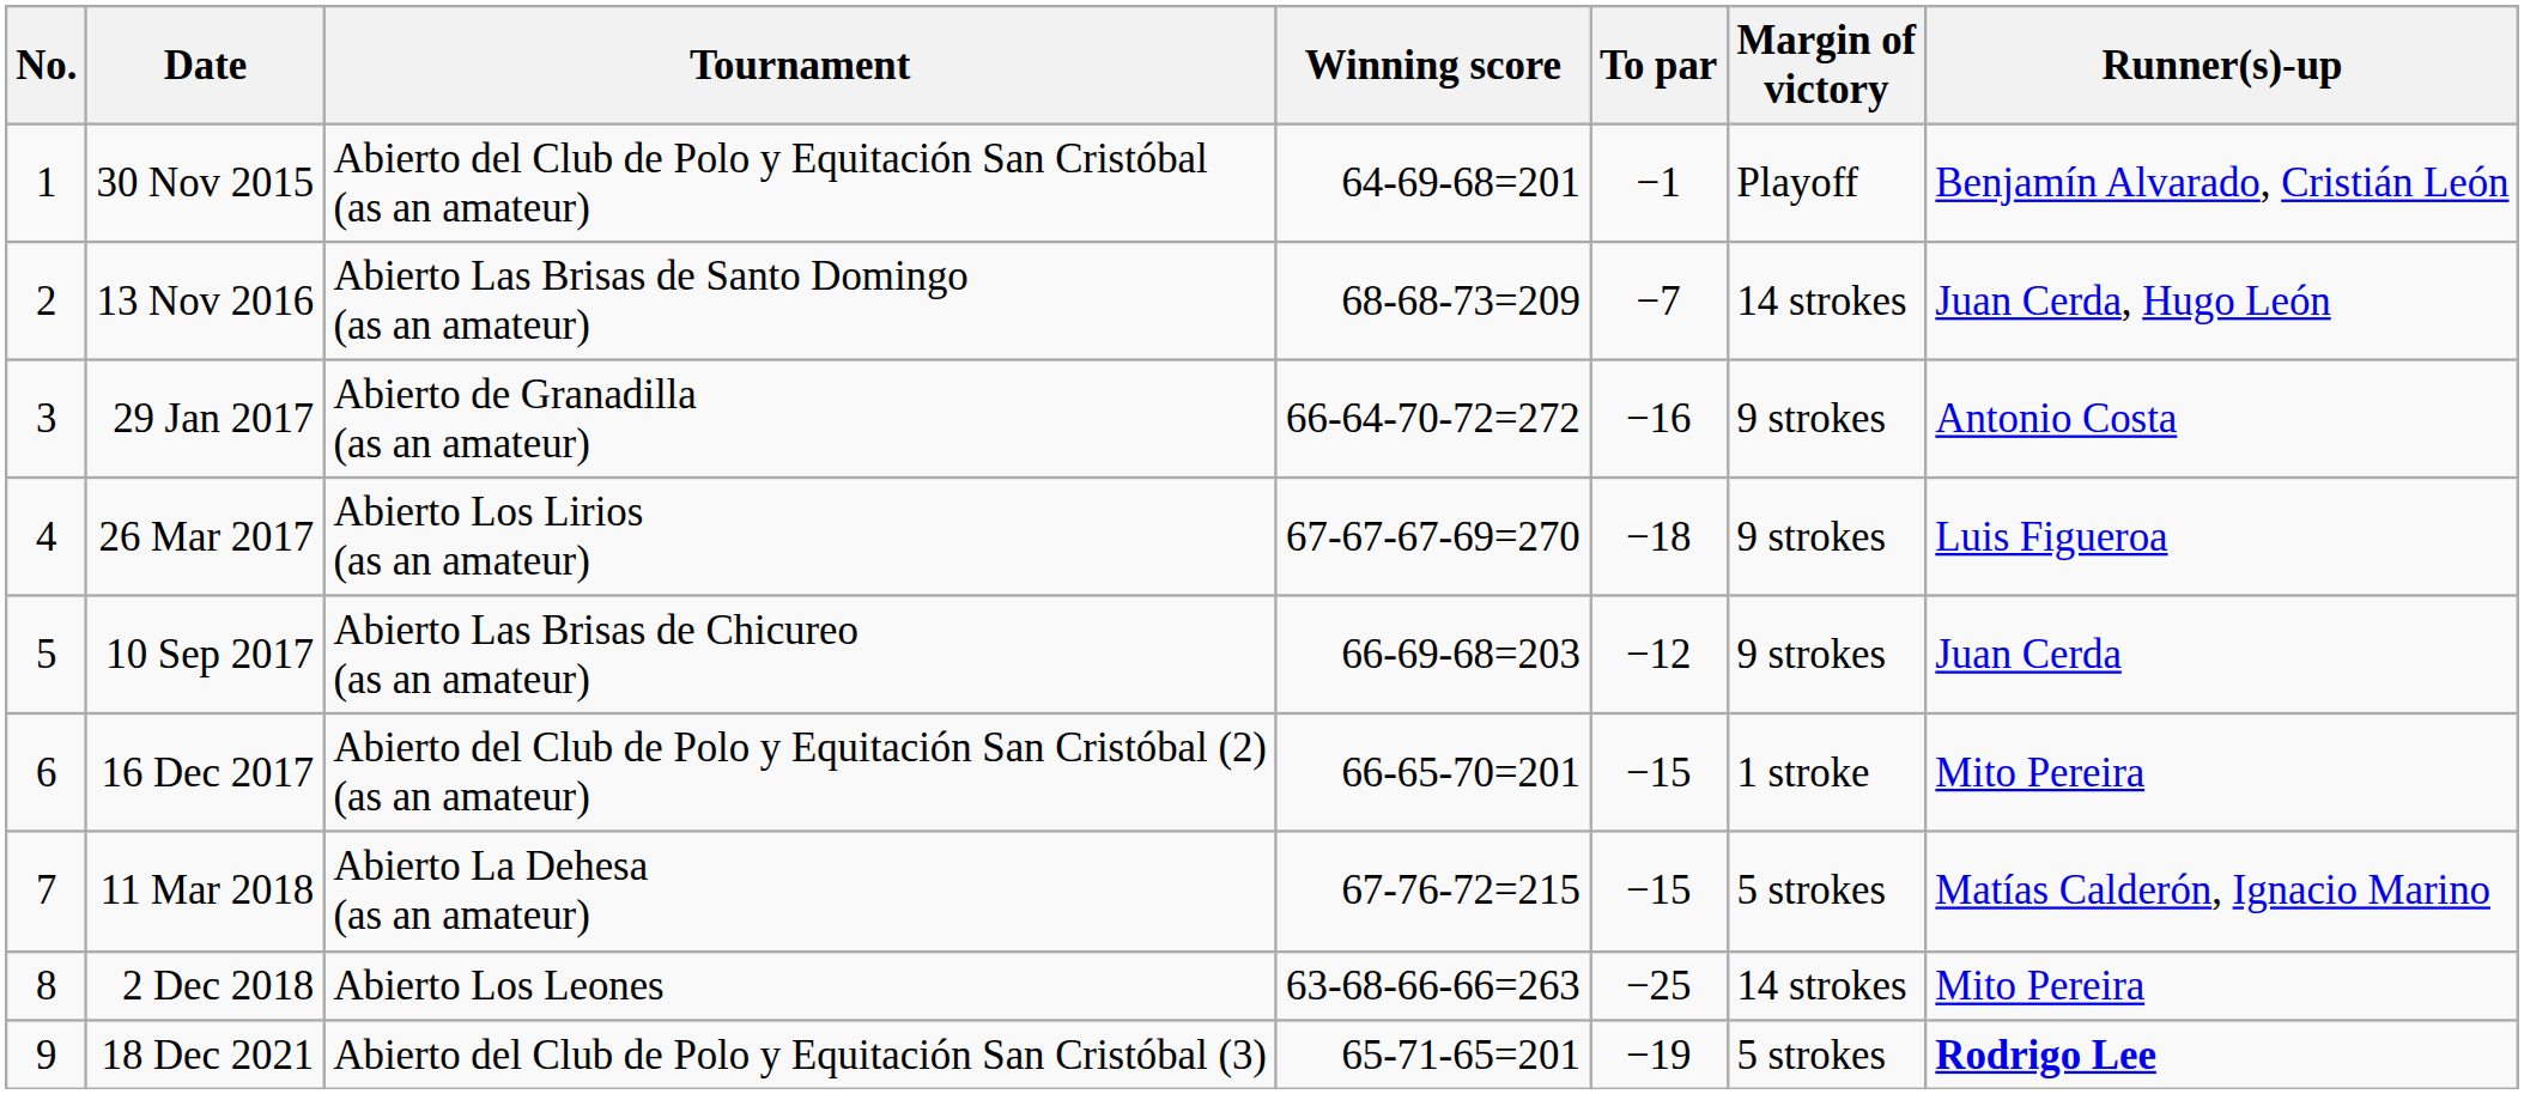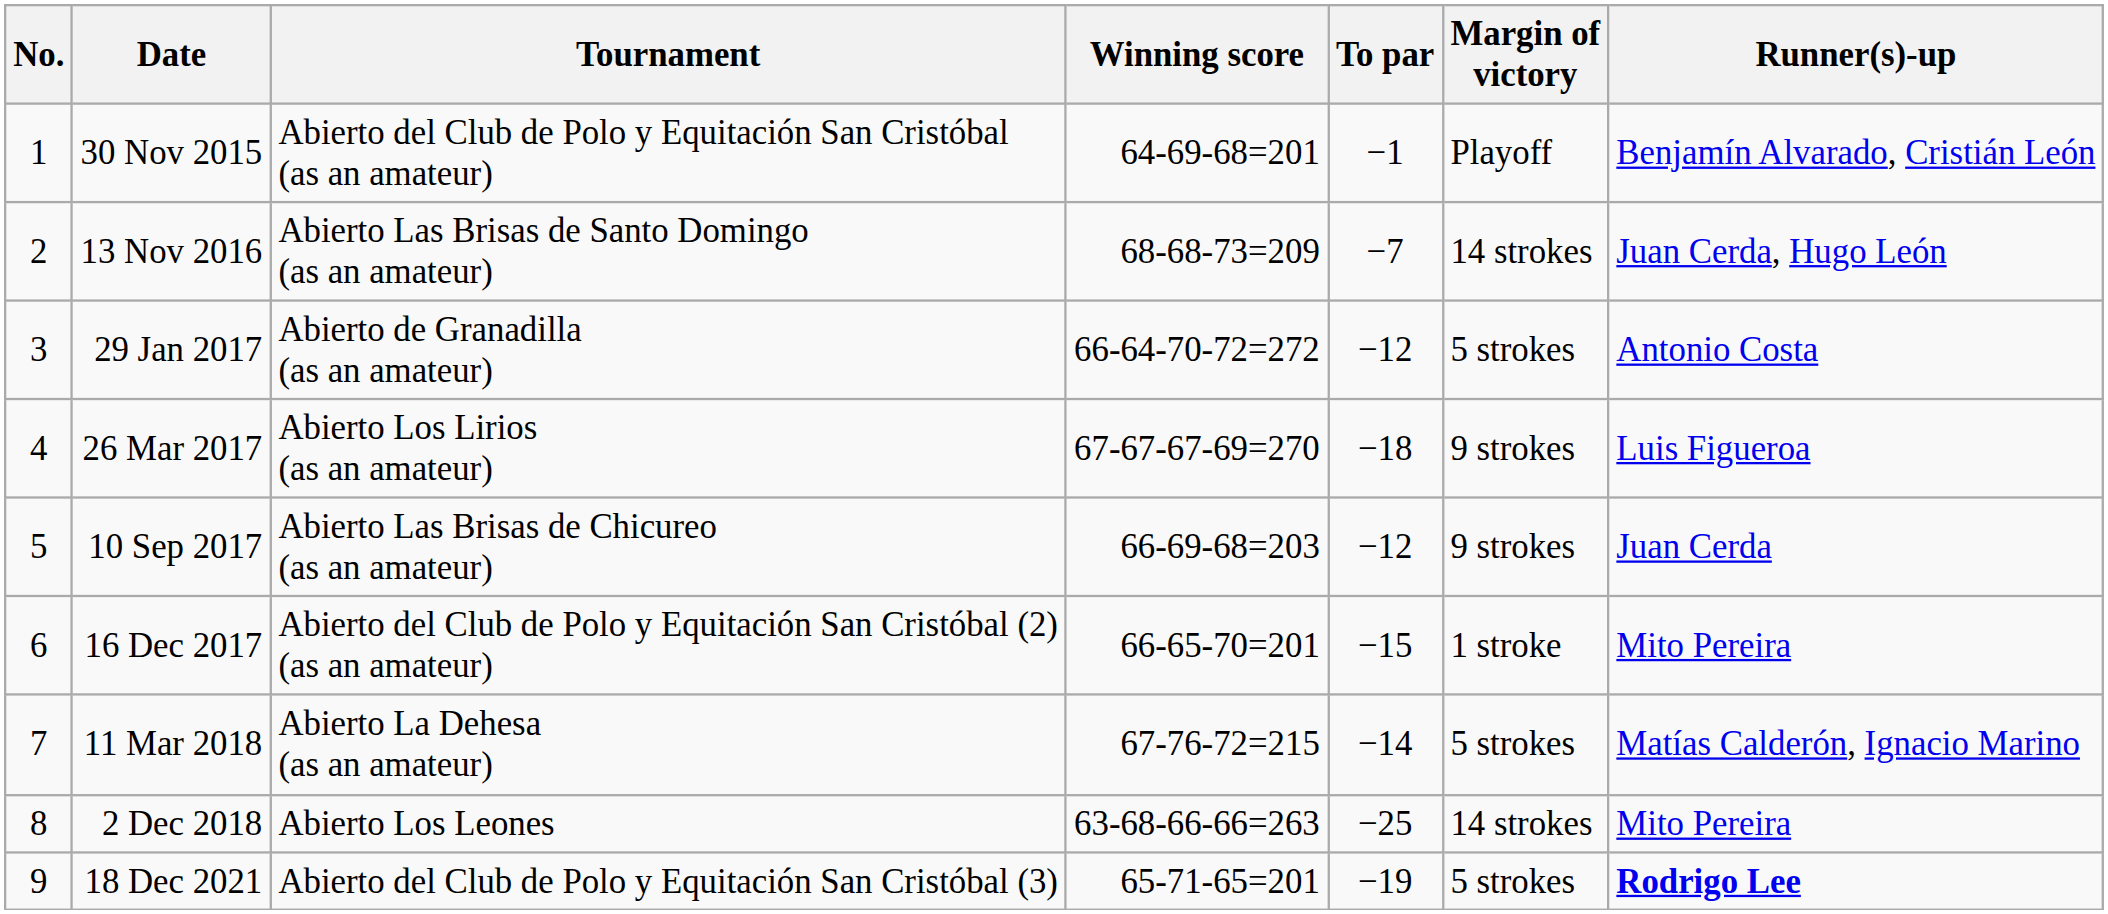29 Jan 2017 | To par: −16 -> −12
29 Jan 2017 | Margin of victory: 9 strokes -> 5 strokes
11 Mar 2018 | To par: −15 -> −14
